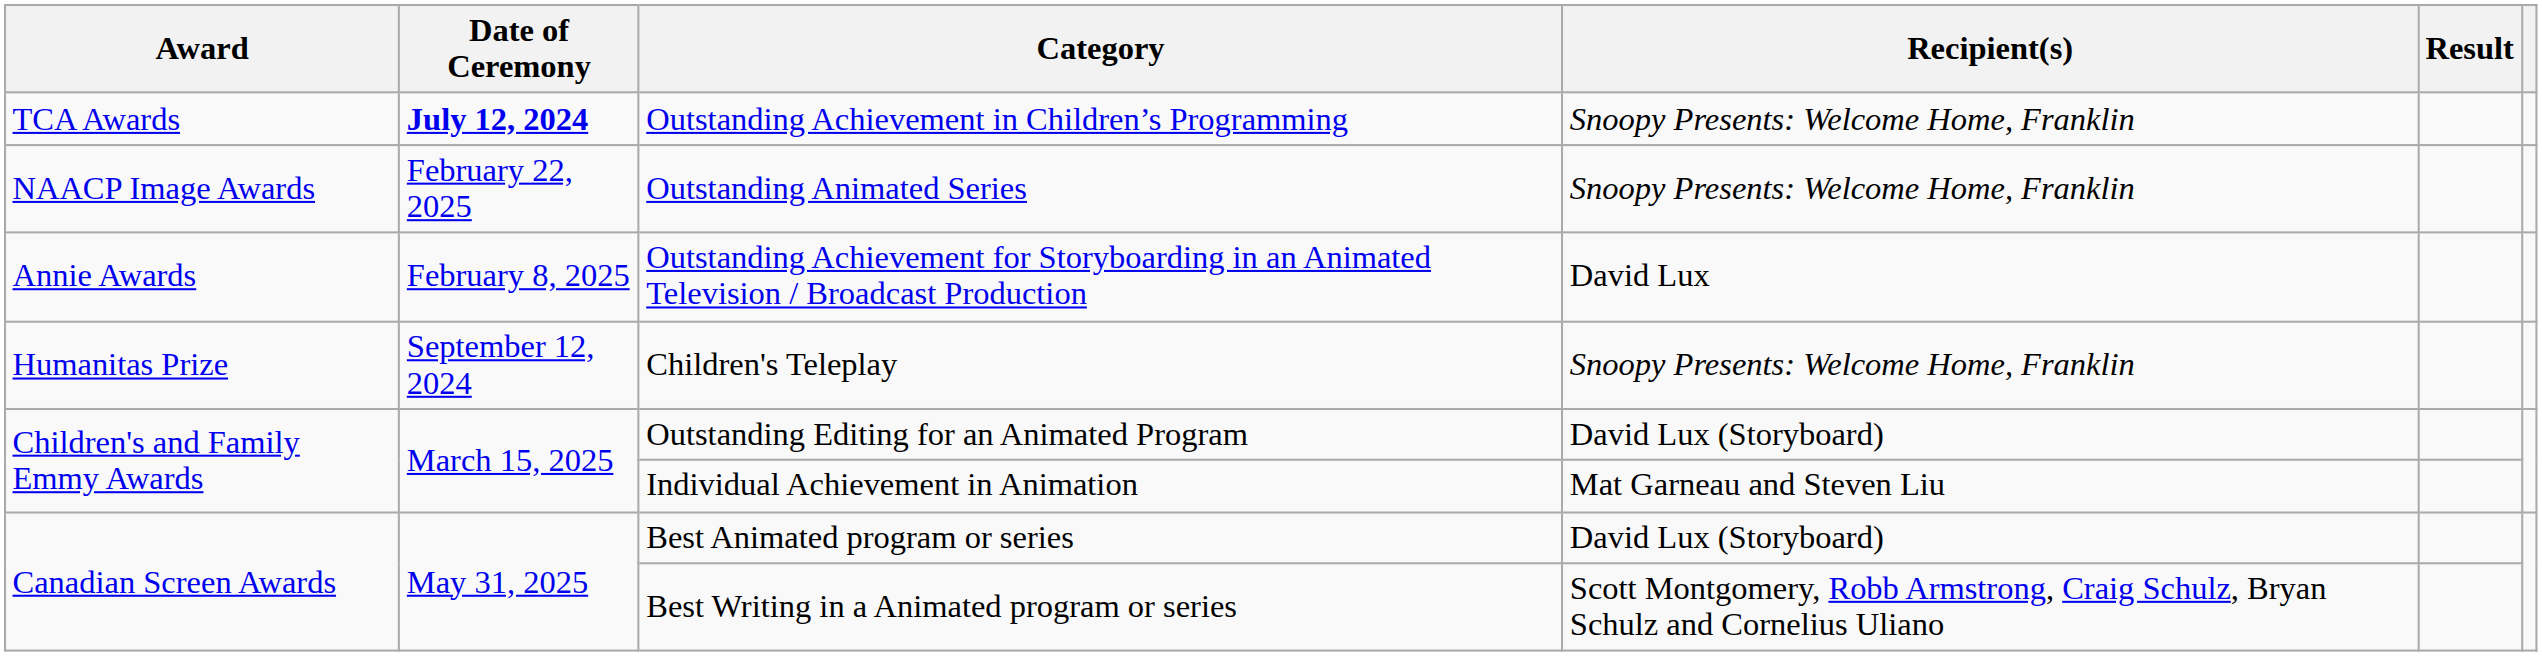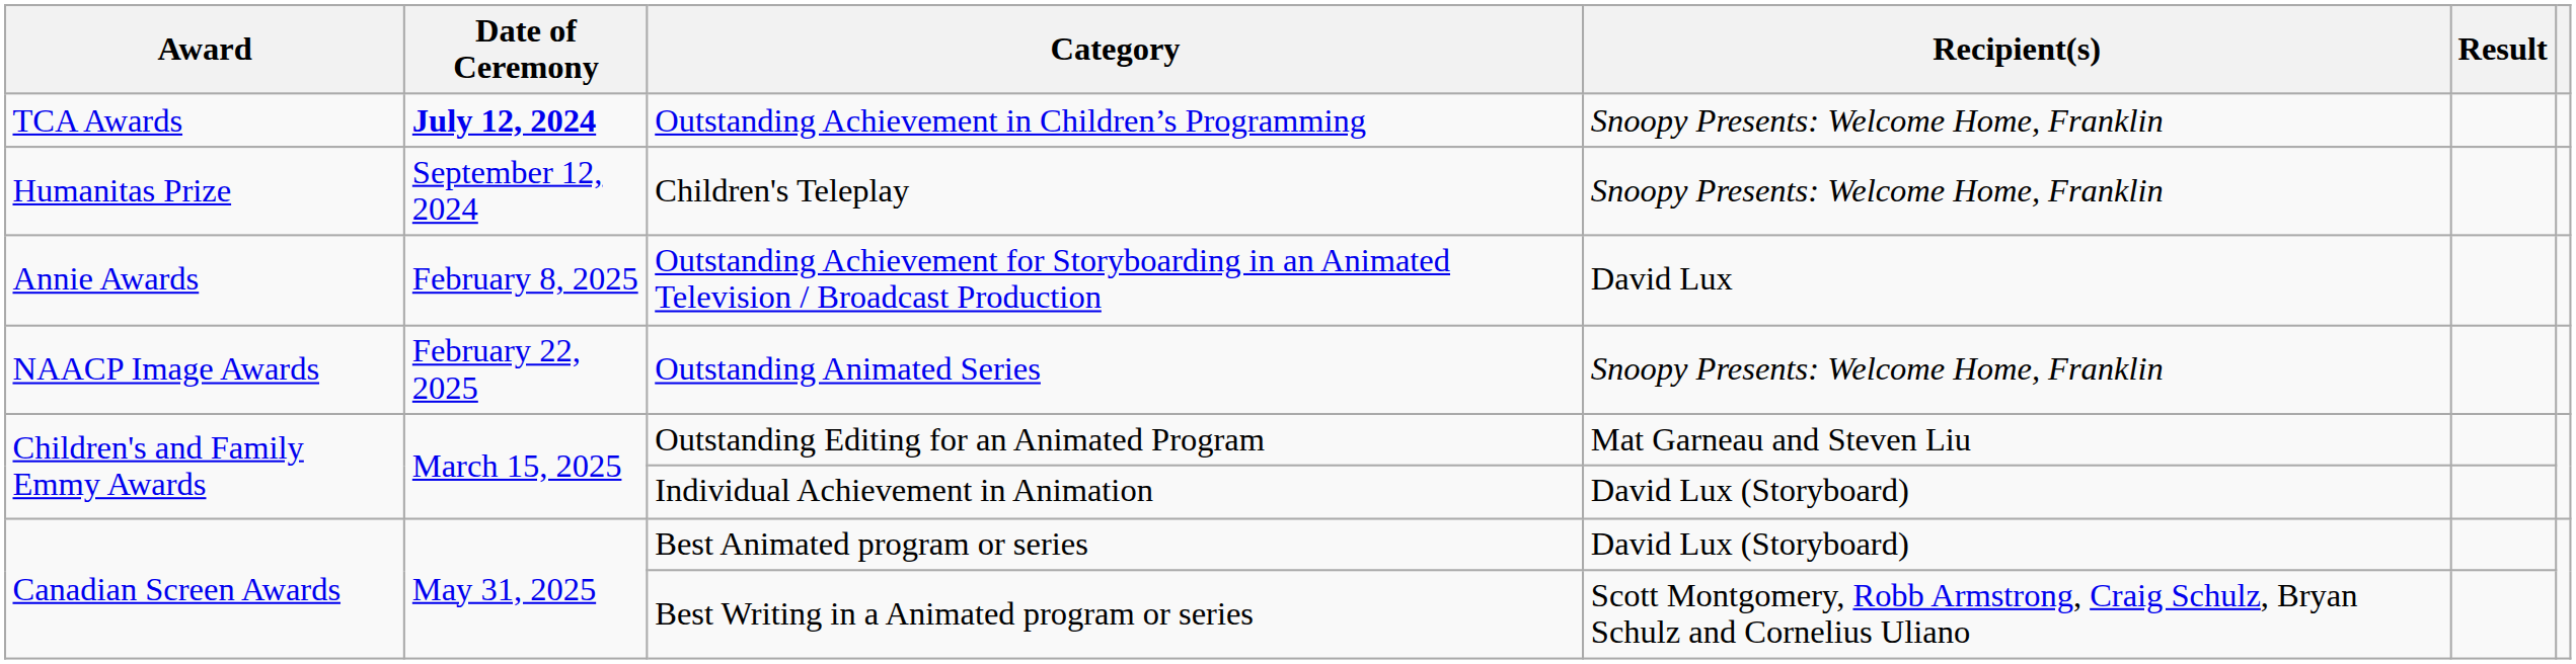rows swapped: Children's Teleplay <-> Outstanding Animated Series
Outstanding Editing for an Animated Program | Recipient(s): David Lux (Storyboard) -> Mat Garneau and Steven Liu
Individual Achievement in Animation | Recipient(s): Mat Garneau and Steven Liu -> David Lux (Storyboard)
